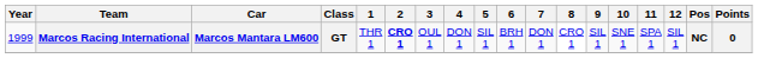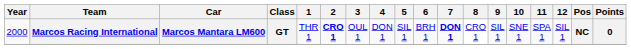Marcos Racing International | Year: 1999 -> 2000
Marcos Racing International | 7: normal -> bold
